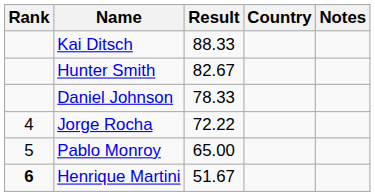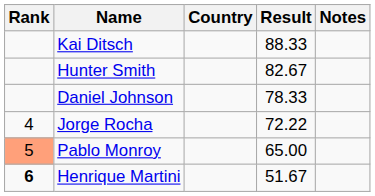columns swapped: Country <-> Result
Pablo Monroy | Rank: no background -> lightsalmon background
